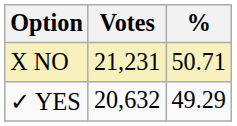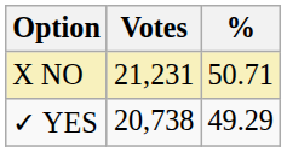✓ YES | Votes: 20,632 -> 20,738
